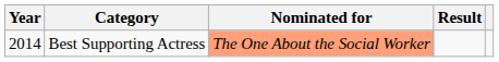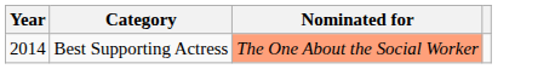- column: Result
